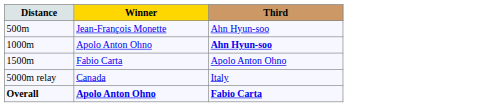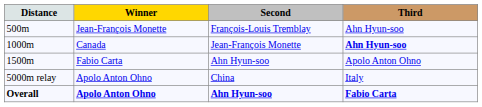+ column: Second | François-Louis Tremblay | Jean-François Monette | Ahn Hyun-soo | China | Ahn Hyun-soo
1000m | Winner: Apolo Anton Ohno -> Canada
5000m relay | Winner: Canada -> Apolo Anton Ohno
